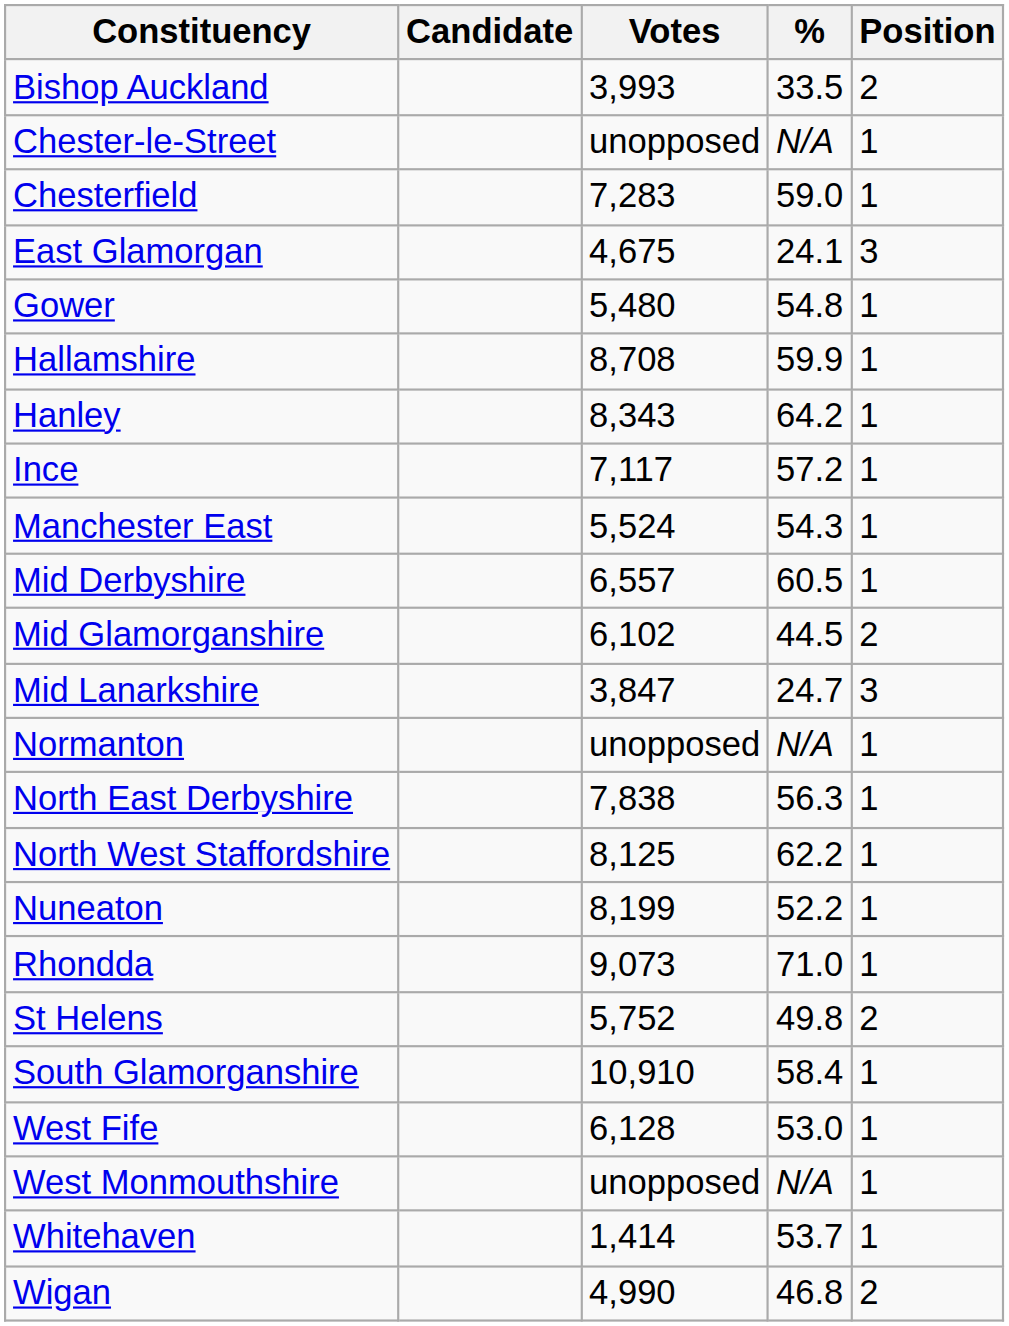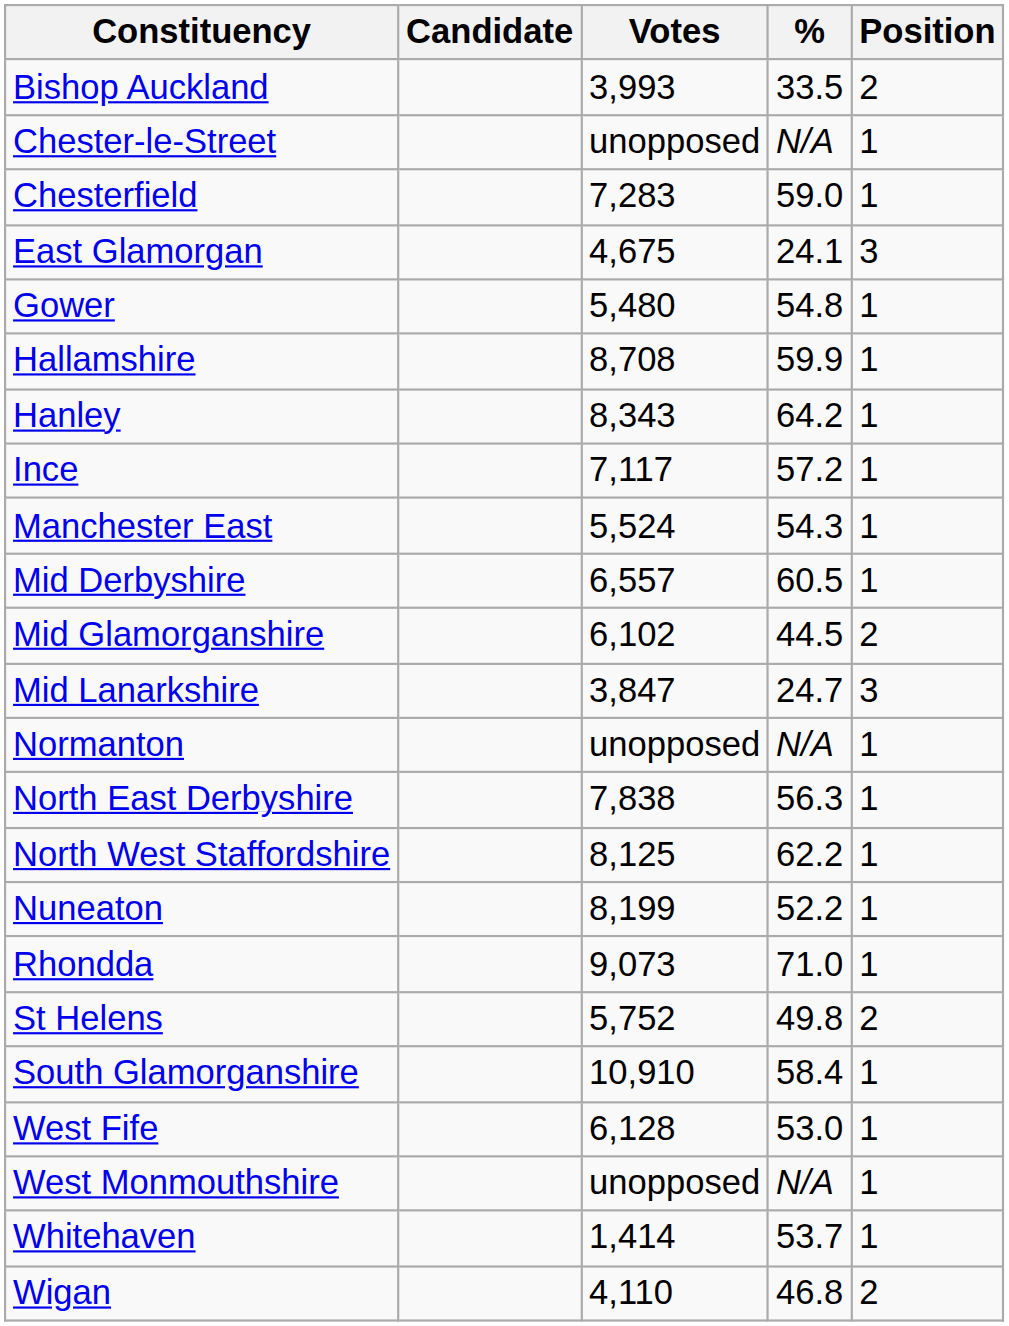Wigan | Votes: 4,990 -> 4,110
